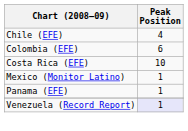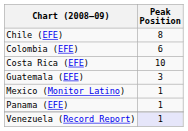Chile (EFE) | Peak Position: 4 -> 8
+ row: Guatemala (EFE) | 3
